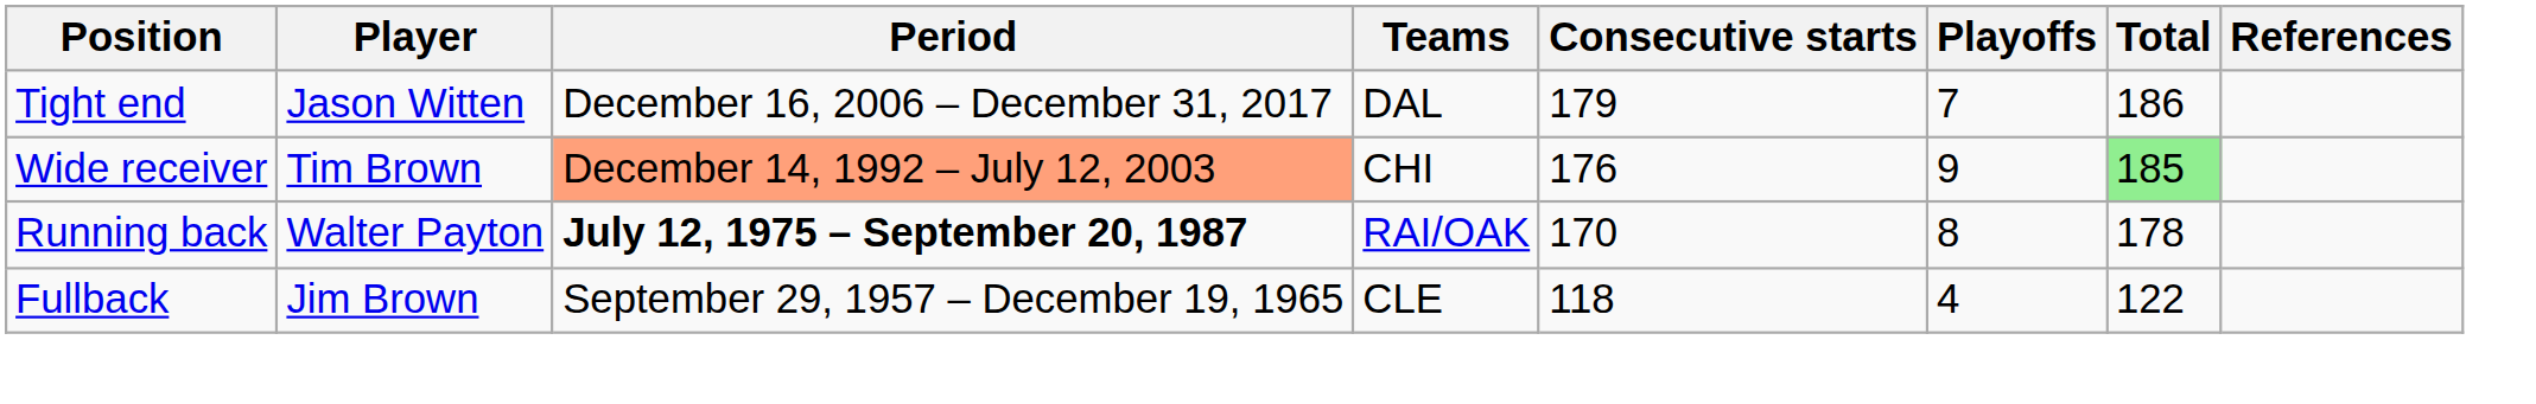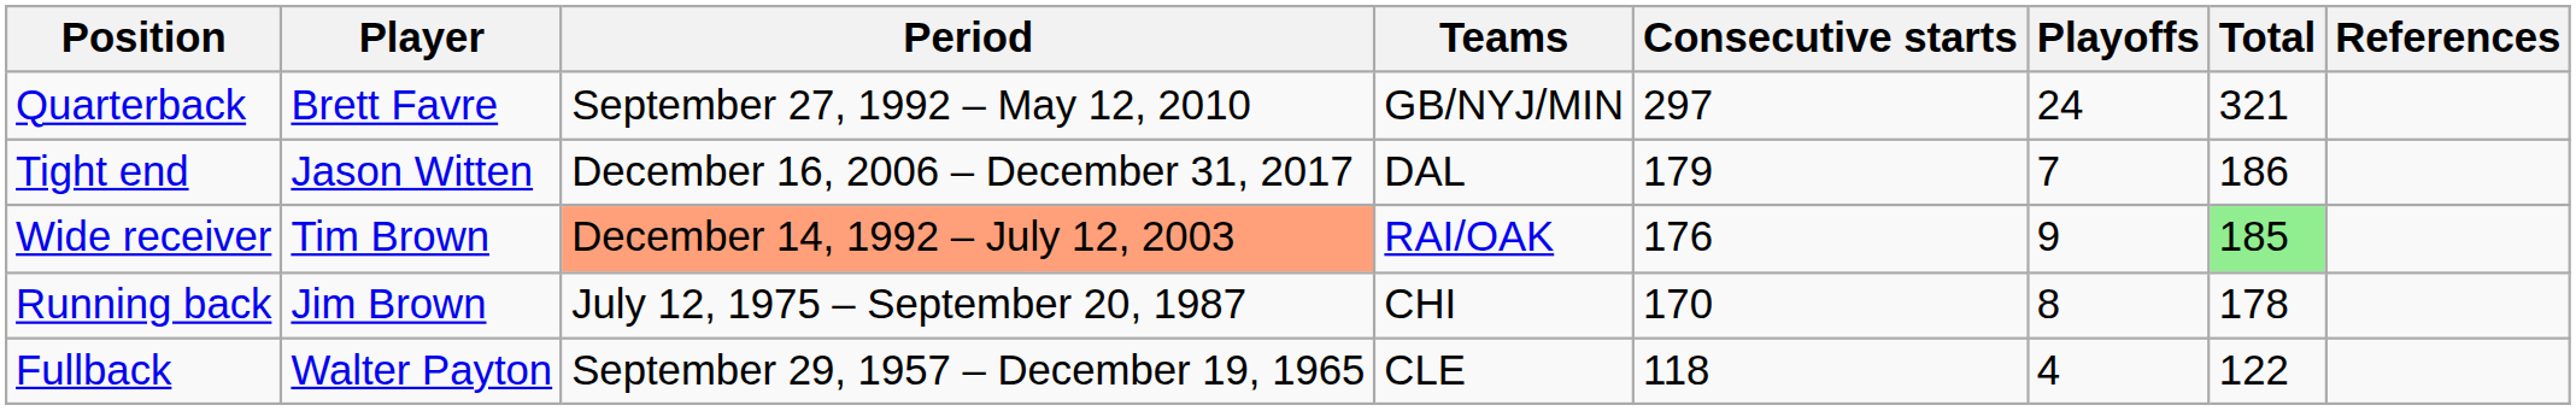+ row: Quarterback | Brett Favre | September 27, 1992 – May 12, 2010 | GB/NYJ/MIN | 297 | 24 | 321
Wide receiver | Teams: CHI -> RAI/OAK
Running back | Player: Walter Payton -> Jim Brown
Running back | Period: bold -> normal
Running back | Teams: RAI/OAK -> CHI
Fullback | Player: Jim Brown -> Walter Payton
